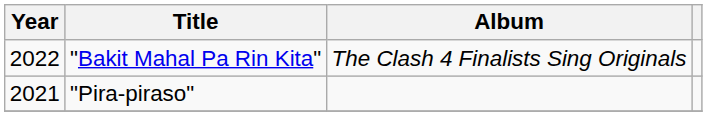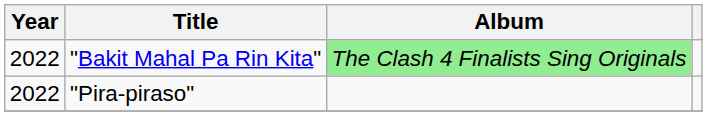"Bakit Mahal Pa Rin Kita" | Album: no background -> lightgreen background
"Pira-piraso" | Year: 2021 -> 2022
